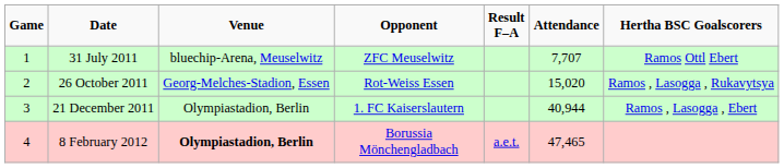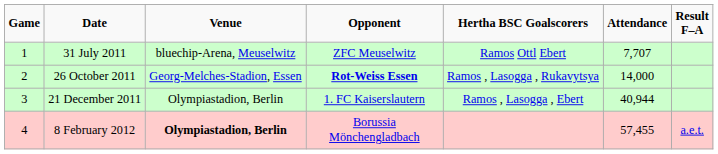columns swapped: Result F–A <-> Hertha BSC Goalscorers
26 October 2011 | Opponent: normal -> bold
26 October 2011 | Attendance: 15,020 -> 14,000
8 February 2012 | Attendance: 47,465 -> 57,455
